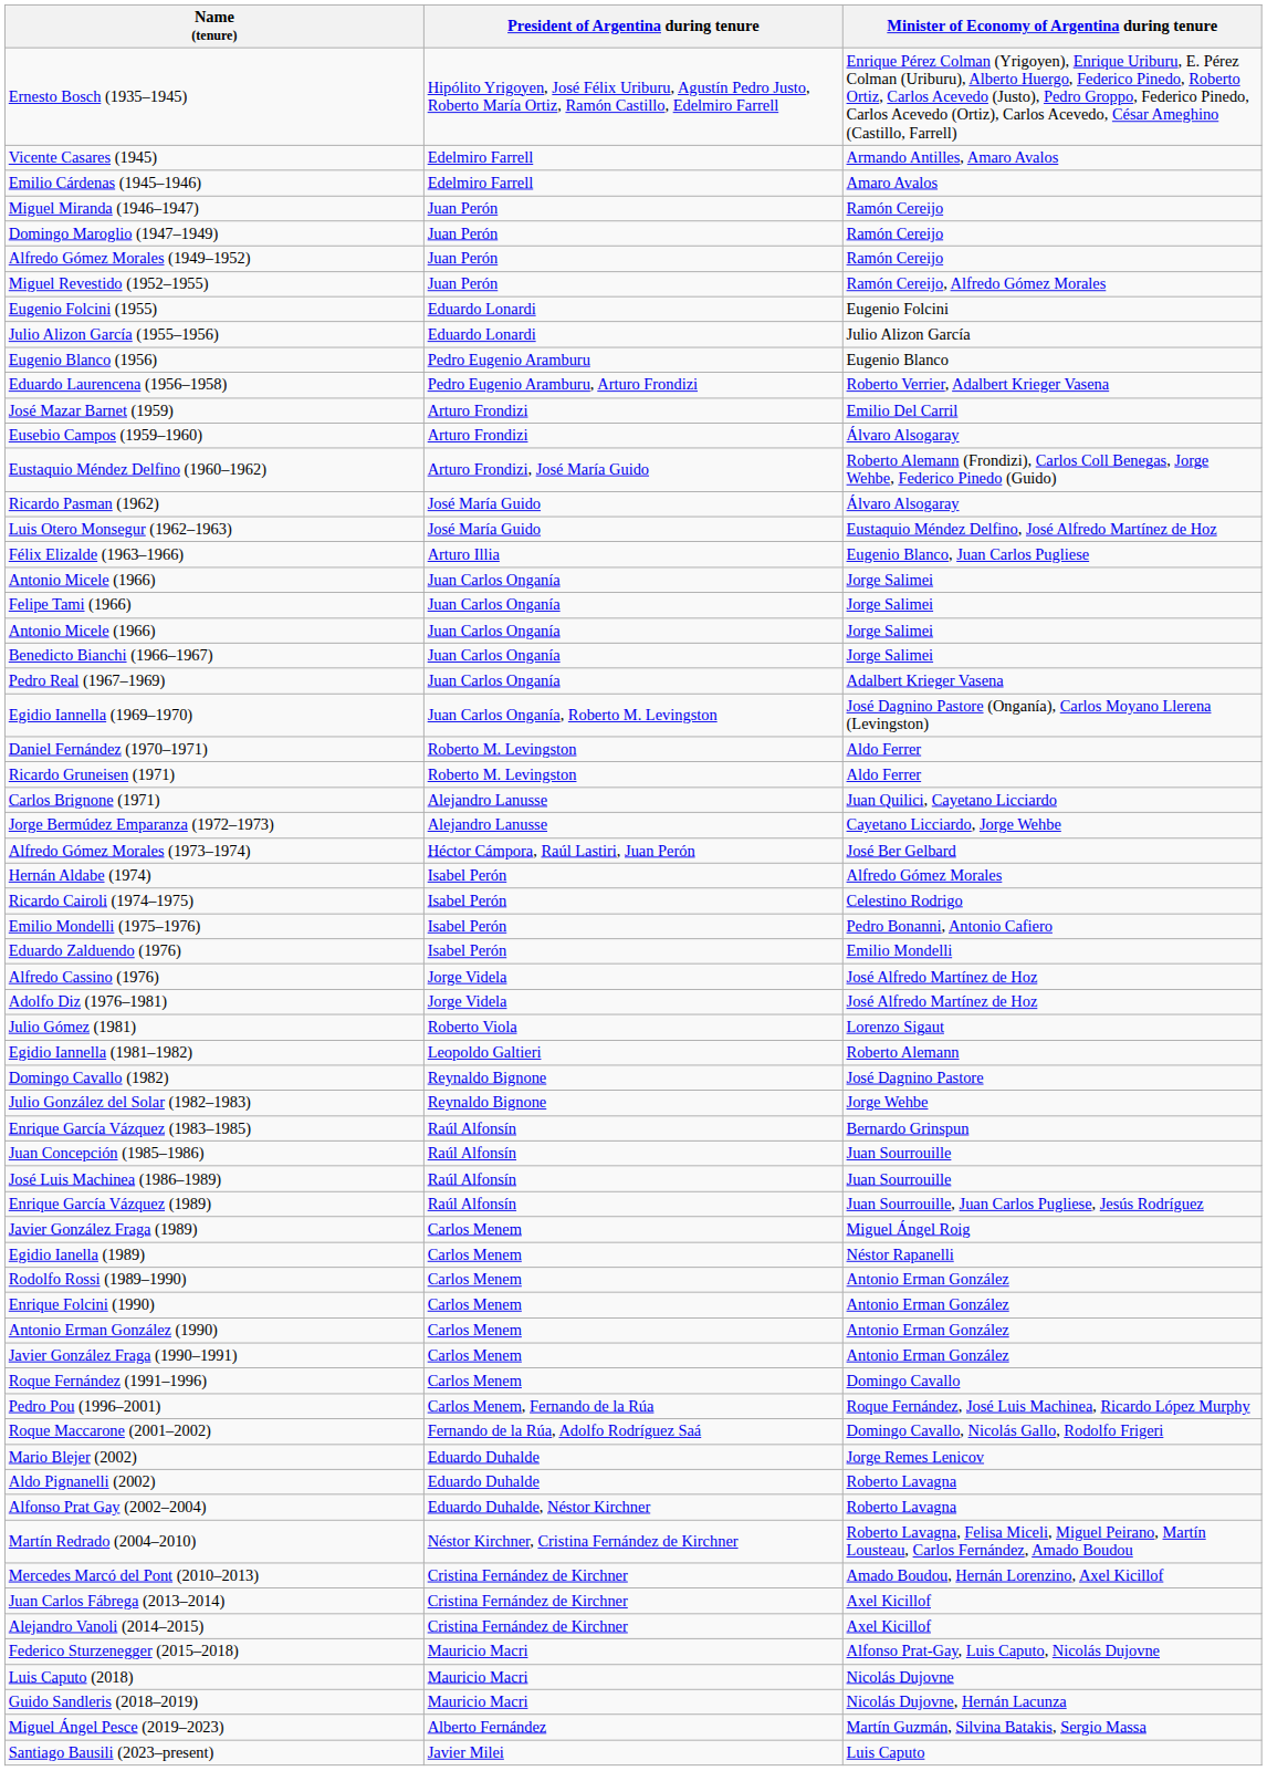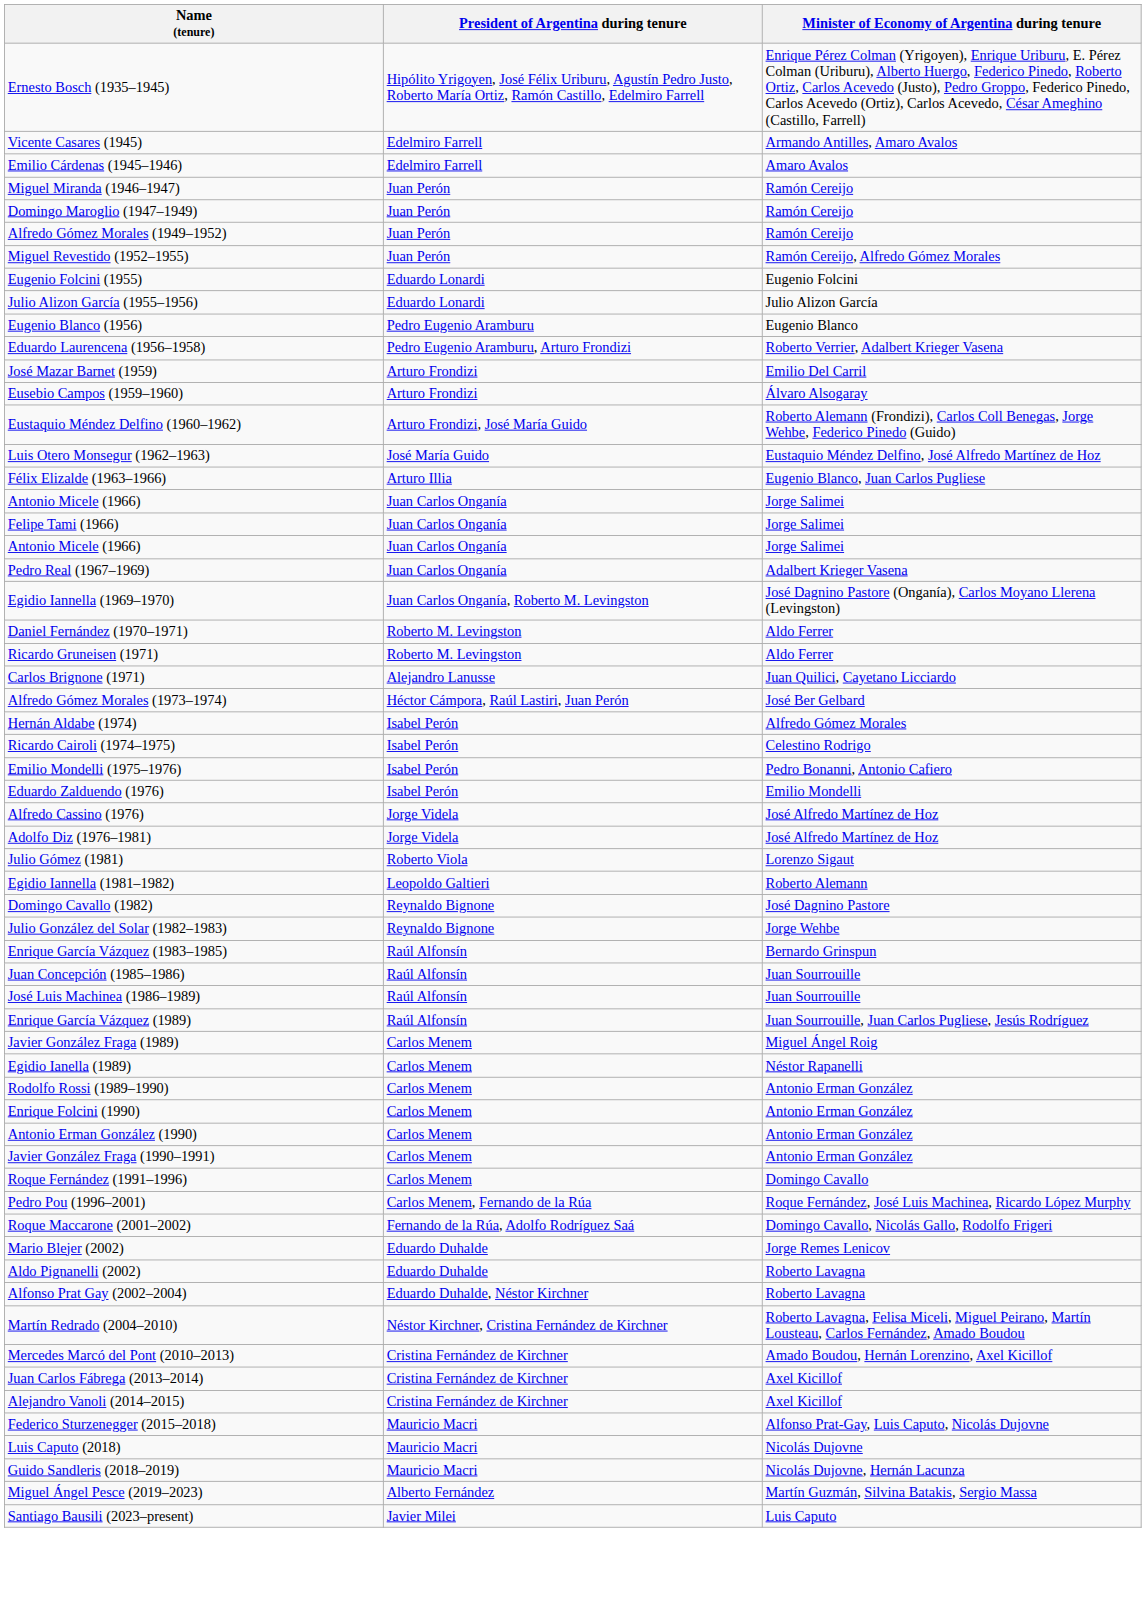- row: Ricardo Pasman (1962) | José María Guido | Álvaro Alsogaray
- row: Benedicto Bianchi (1966–1967) | Juan Carlos Onganía | Jorge Salimei
- row: Jorge Bermúdez Emparanza (1972–1973) | Alejandro Lanusse | Cayetano Licciardo, Jorge Wehbe
